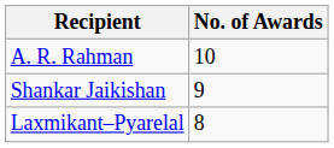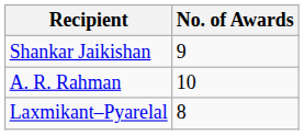rows swapped: A. R. Rahman <-> Shankar Jaikishan
